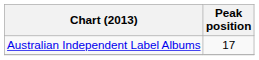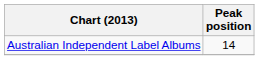Australian Independent Label Albums | Peak position: 17 -> 14
